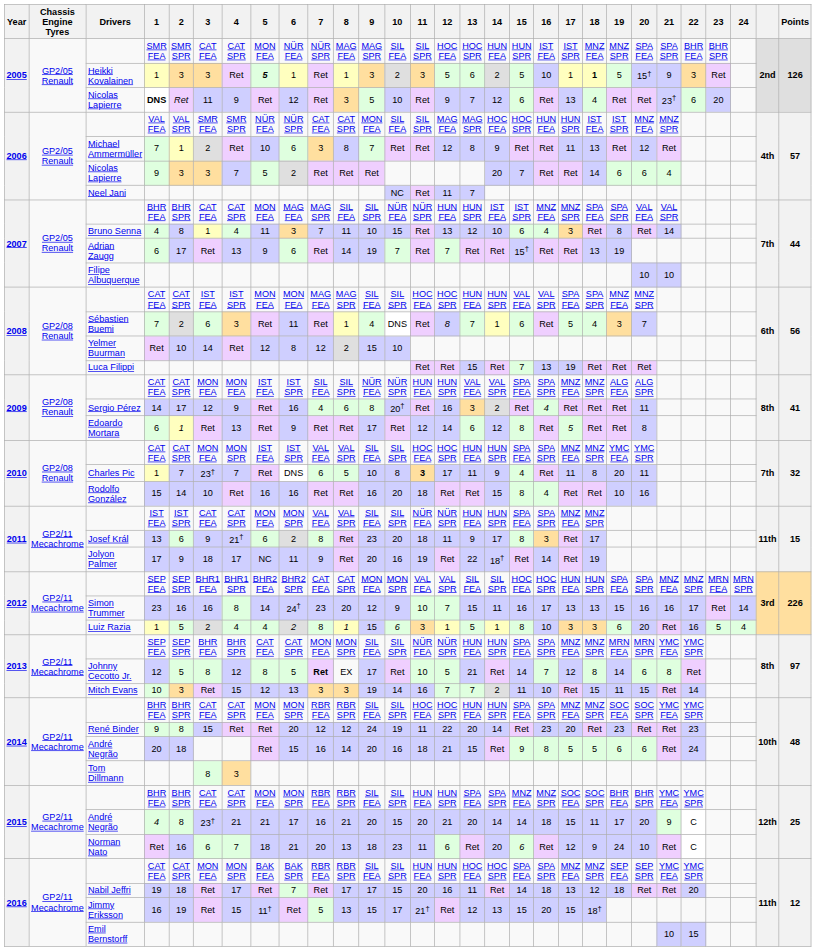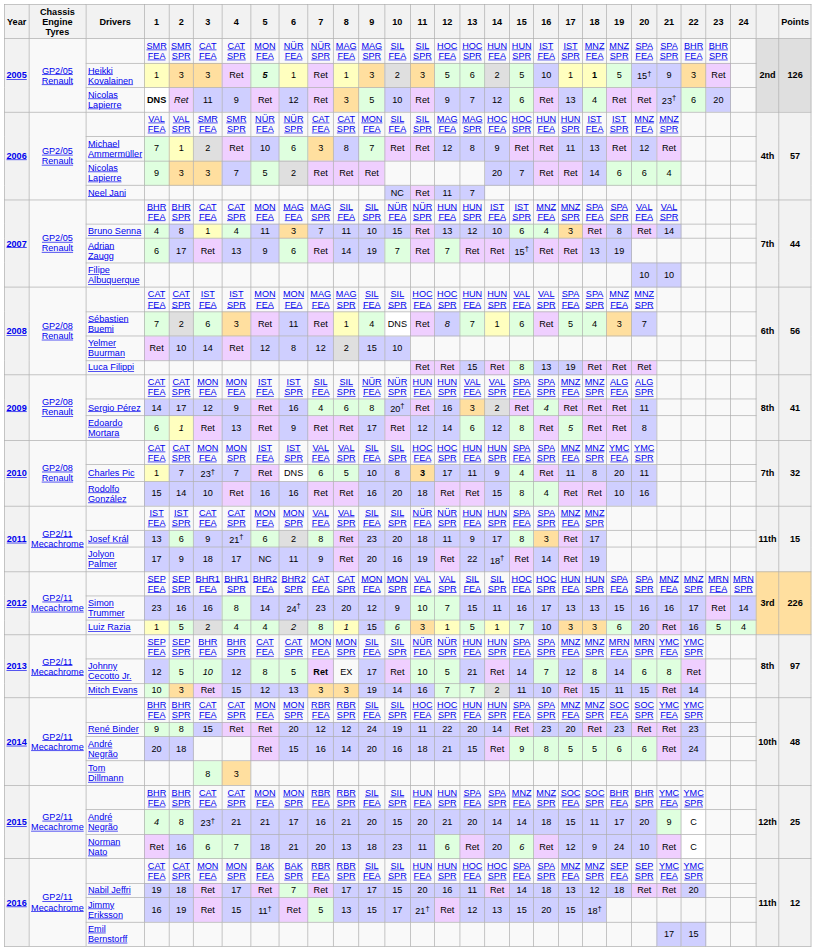Luca Filippi | 15: 7 -> 8
Luiz Razia | 15: 8 -> 7
Johnny Cecotto Jr. | 3: 8 -> 10
Emil Bernstorff | 21: 10 -> 17
